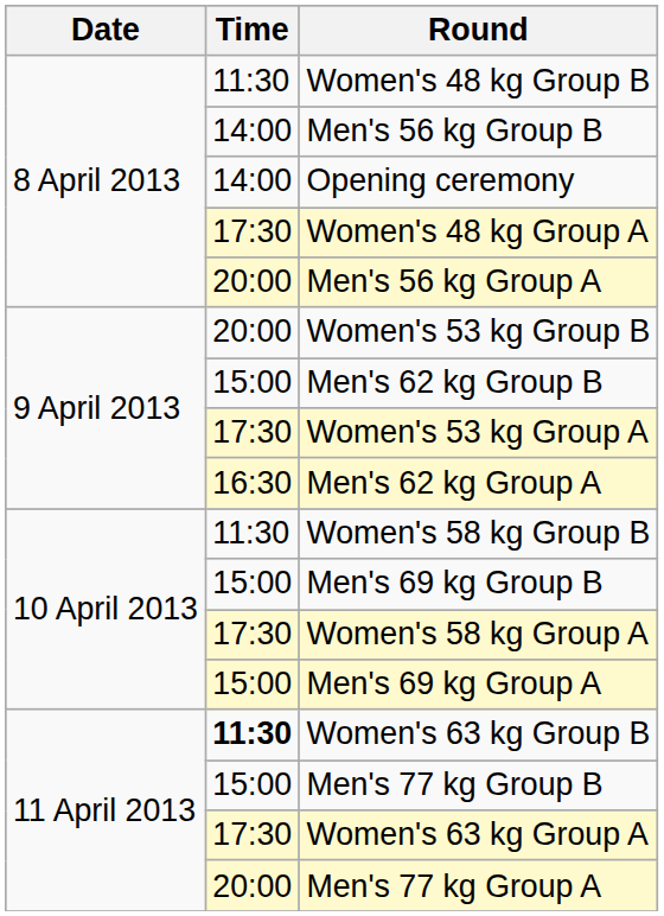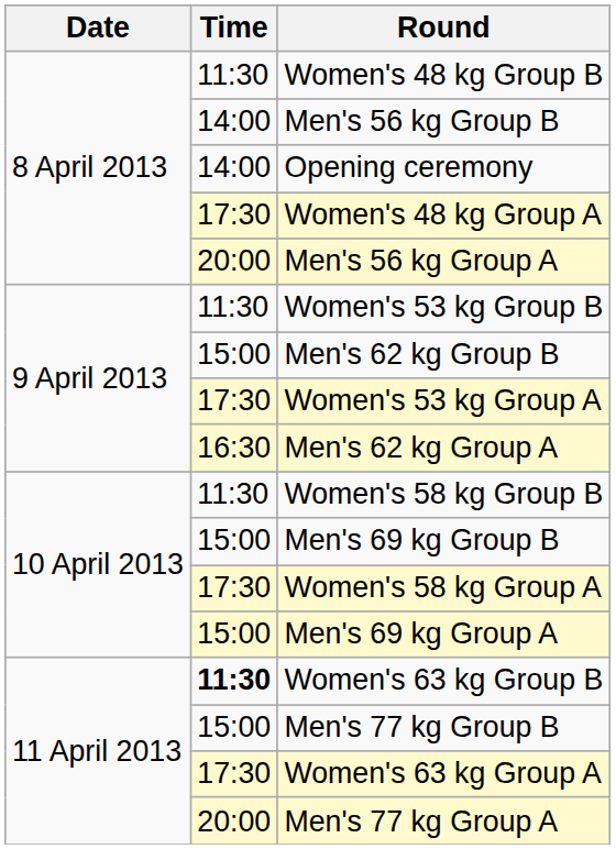Women's 53 kg Group B | Time: 20:00 -> 11:30
